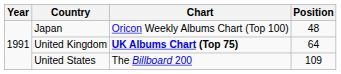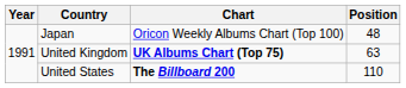United Kingdom | Position: 64 -> 63
United States | Chart: normal -> bold
United States | Position: 109 -> 110
